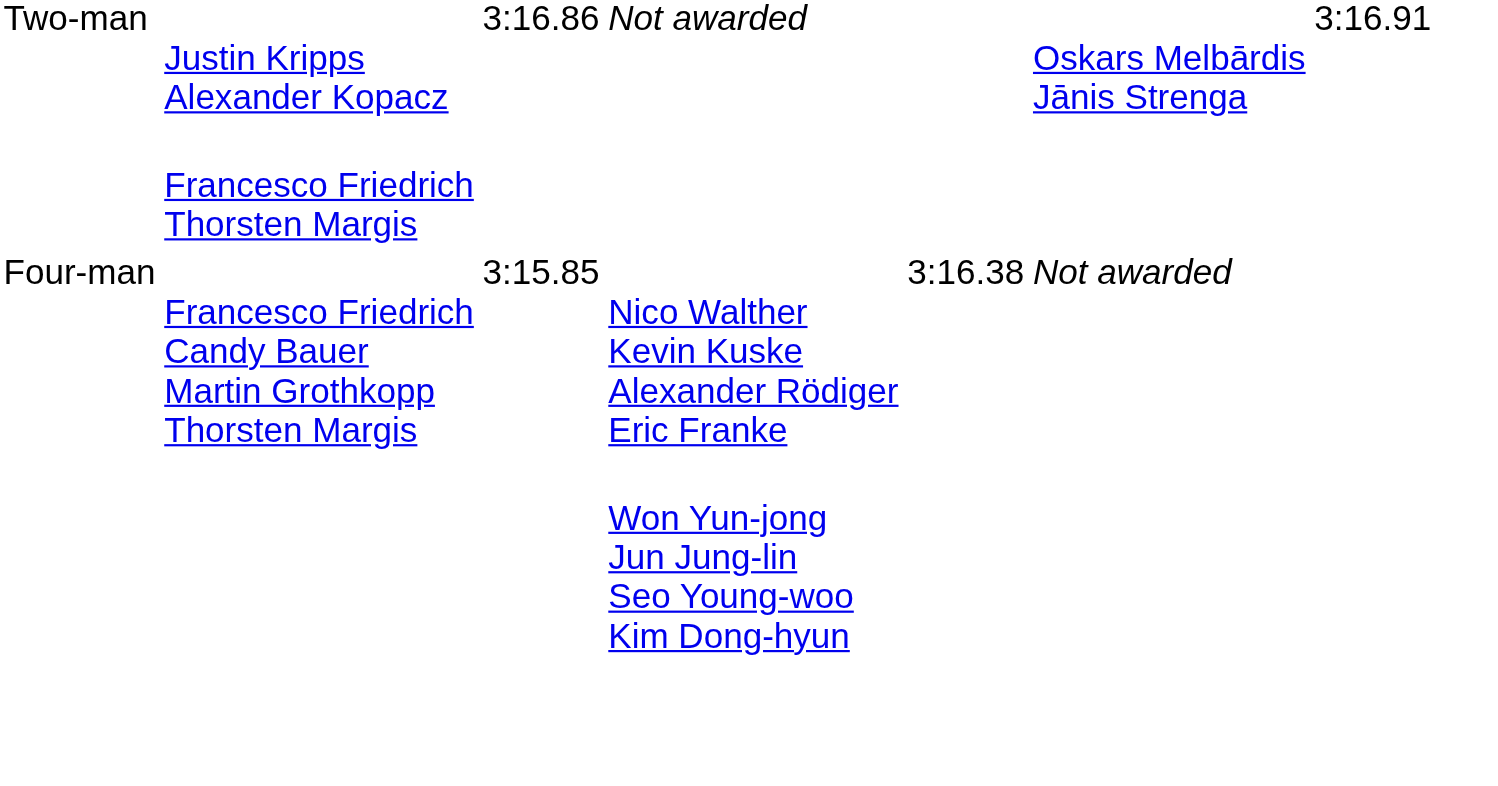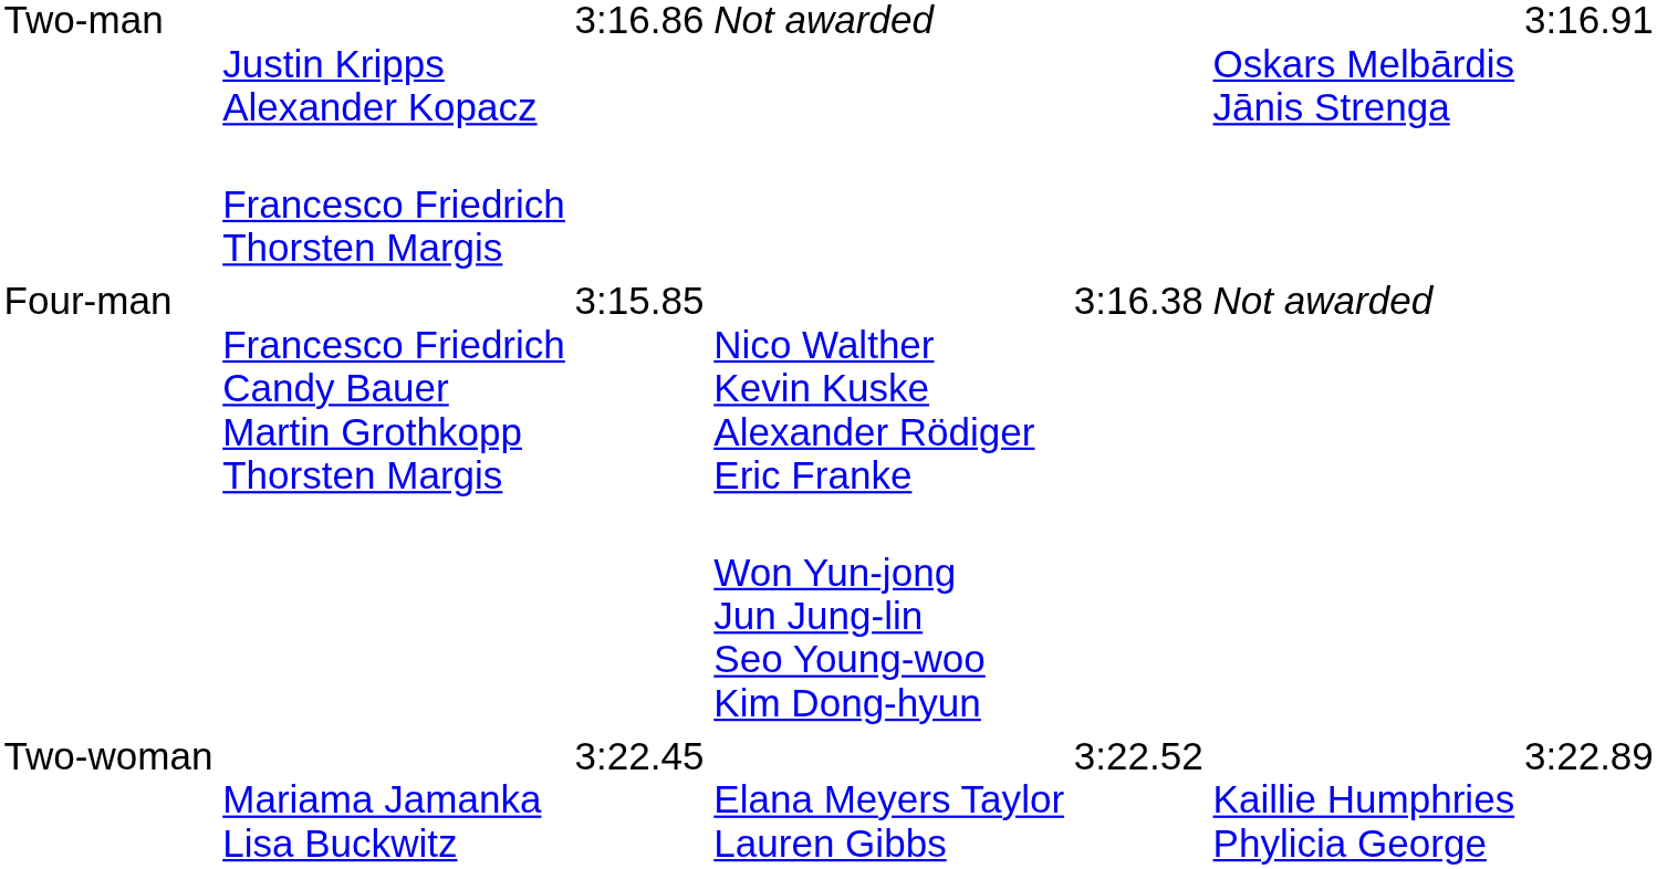+ row: Two-woman | Mariama Jamanka Lisa Buckwitz | 3:22.45 | Elana Meyers Taylor Lauren Gibbs | 3:22.52 | Kaillie Humphries Phylicia George | 3:22.89
